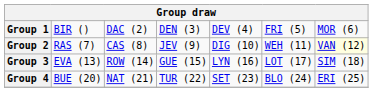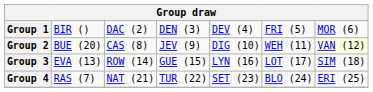Group 2 | column 2: RAS (7) -> BUE (20)
Group 4 | column 2: BUE (20) -> RAS (7)
